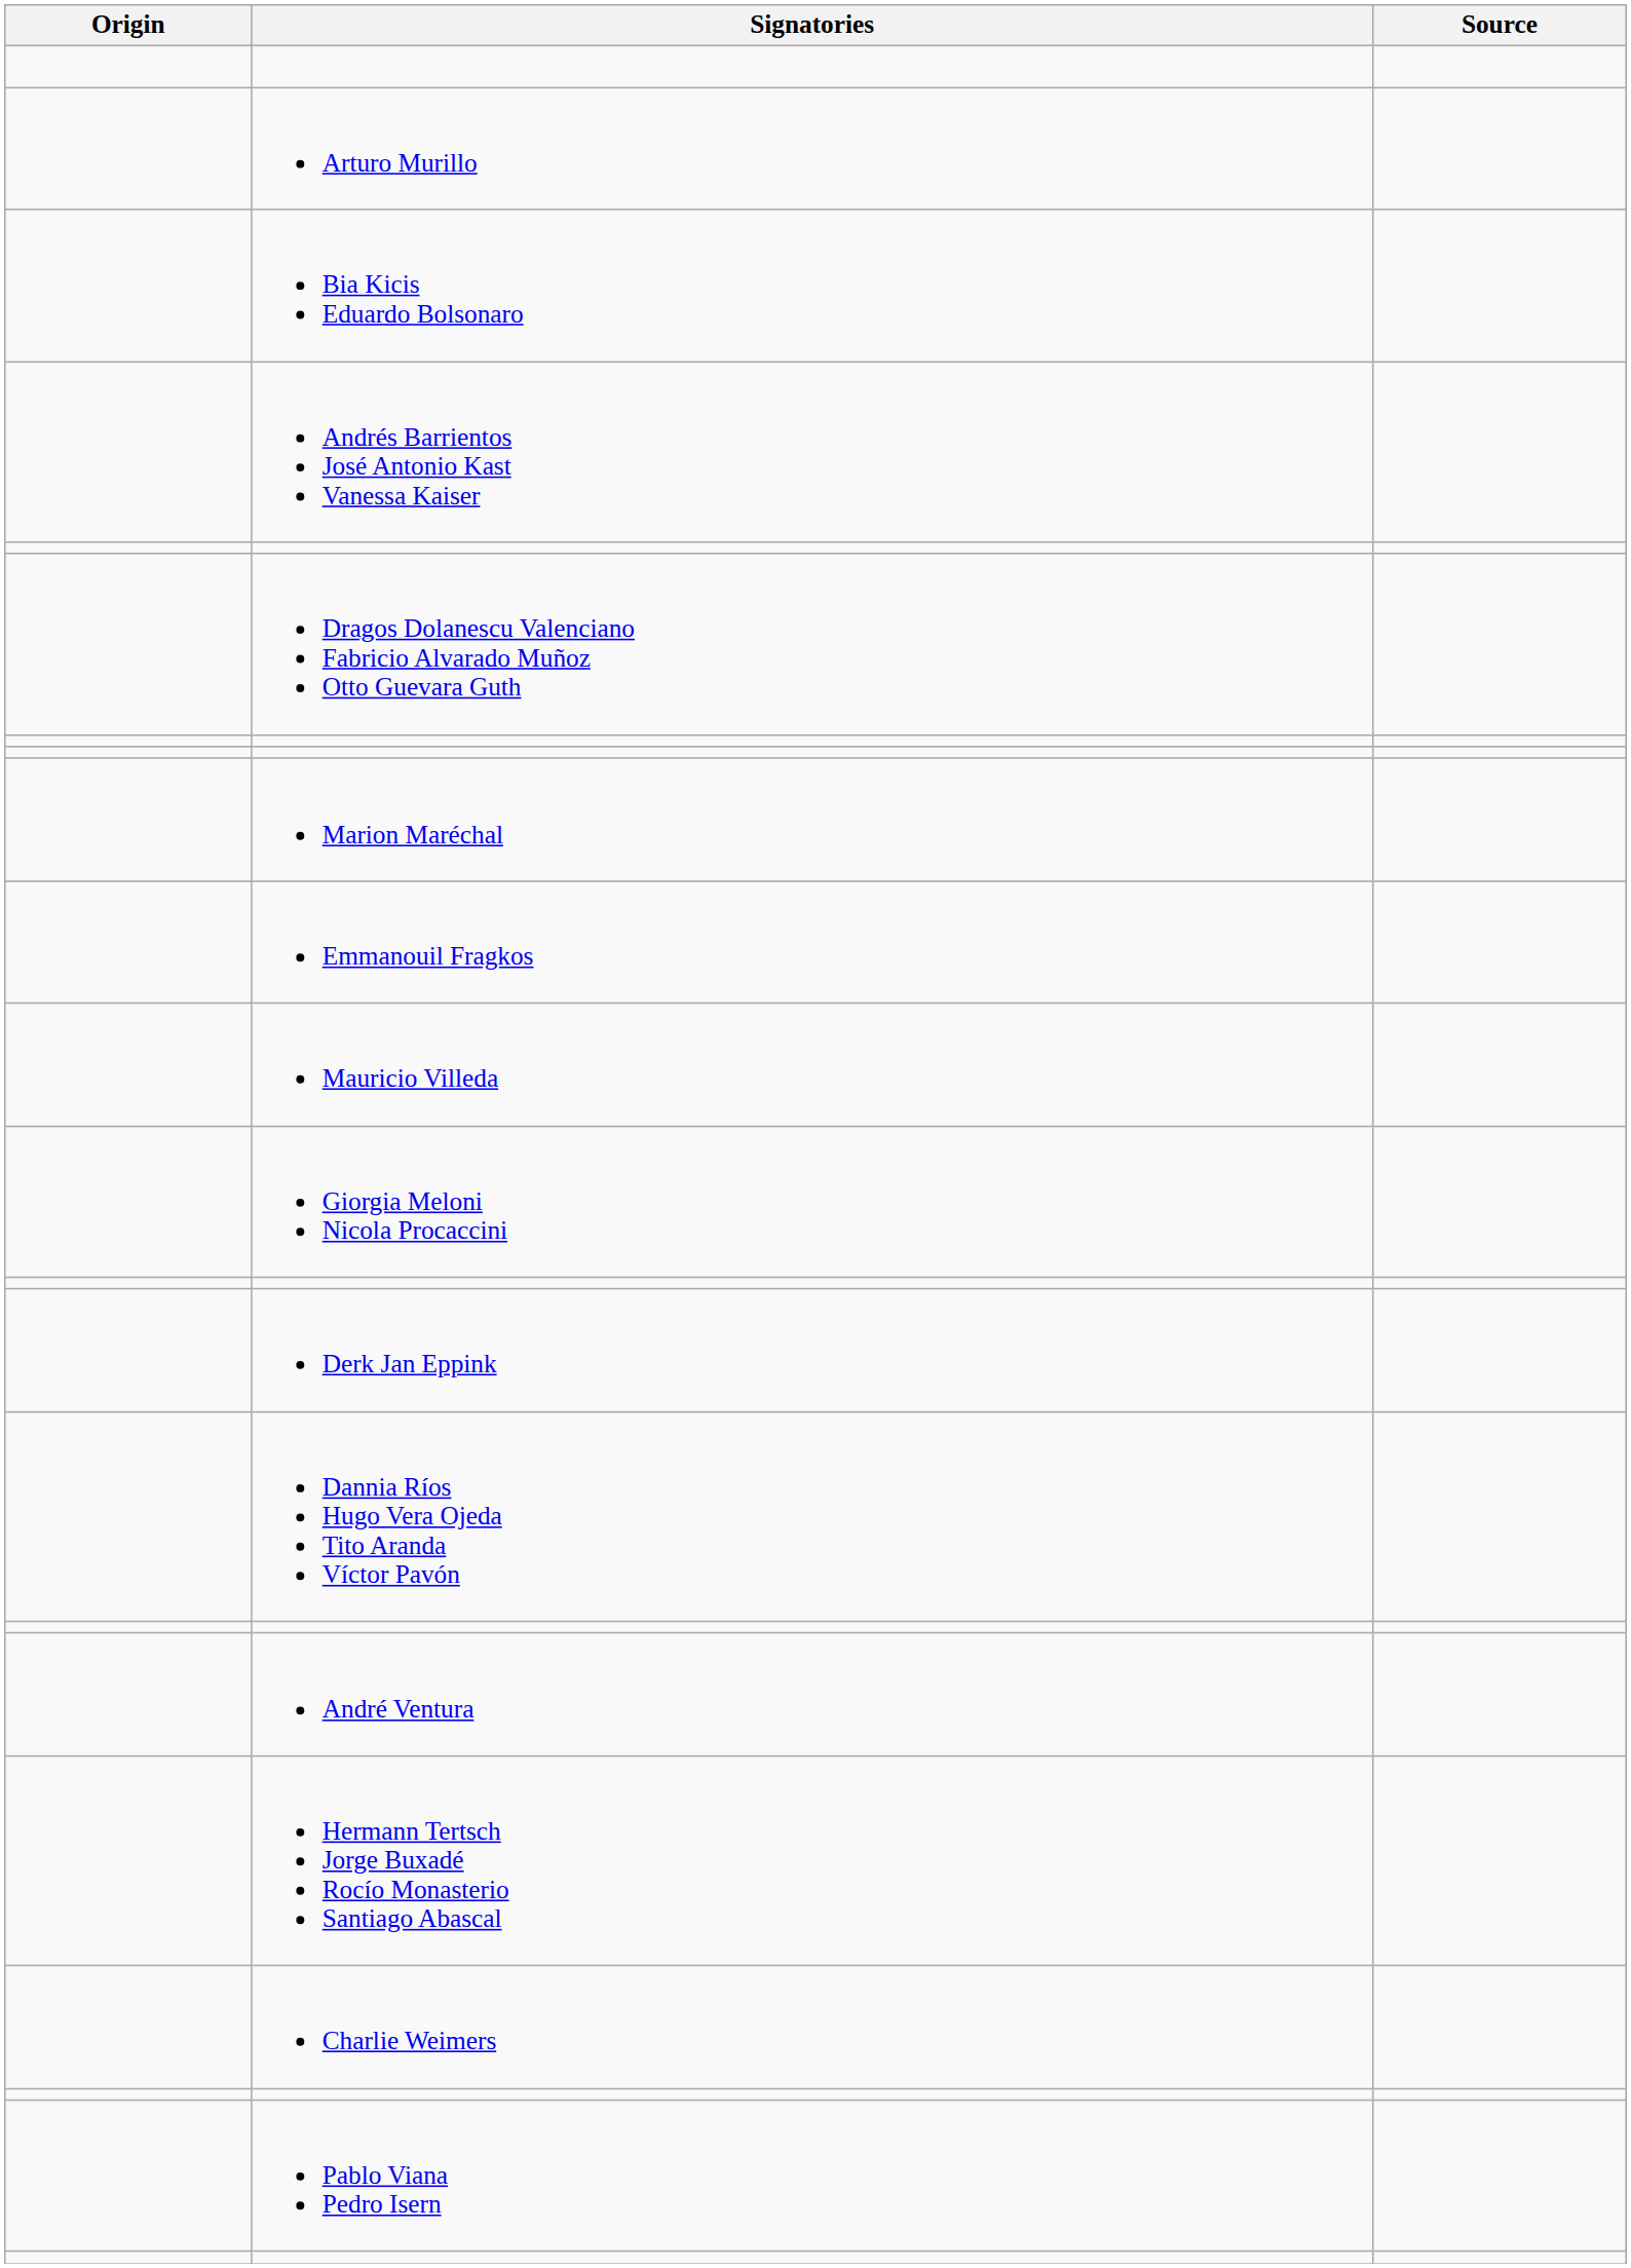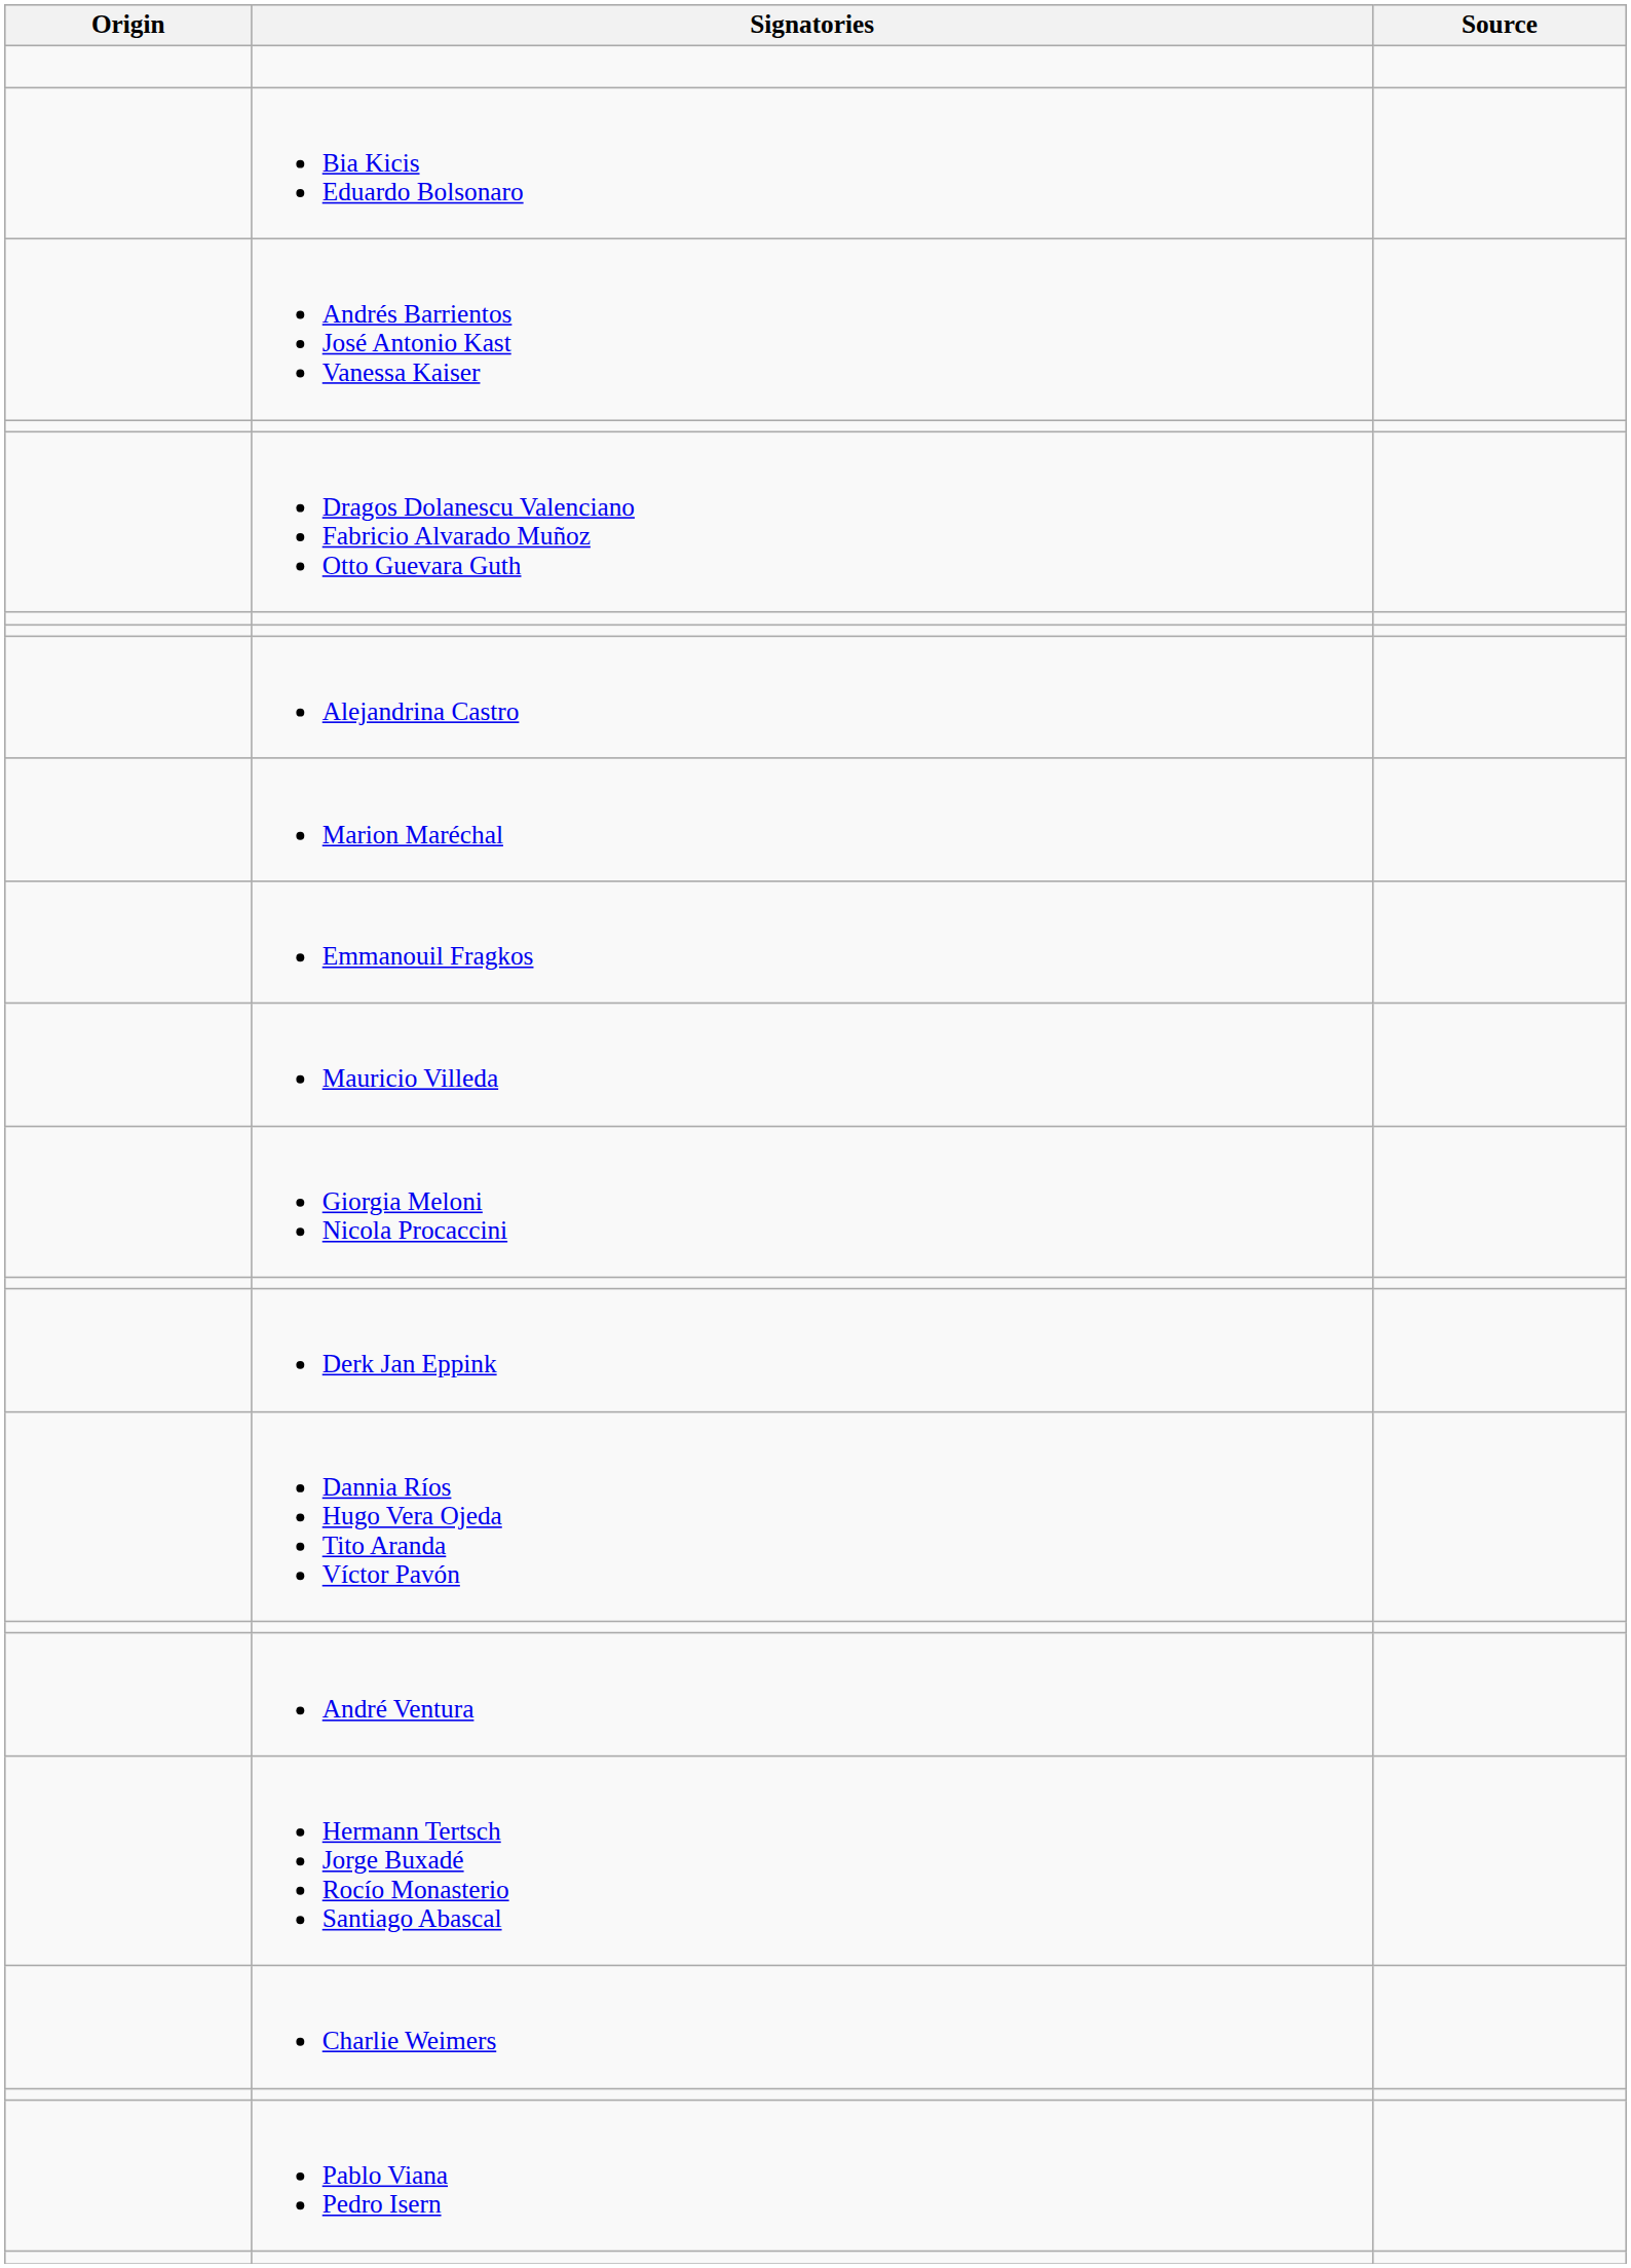- row: Arturo Murillo
+ row: Alejandrina Castro
